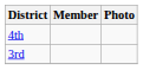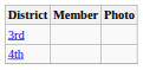rows swapped: 3rd <-> 4th
